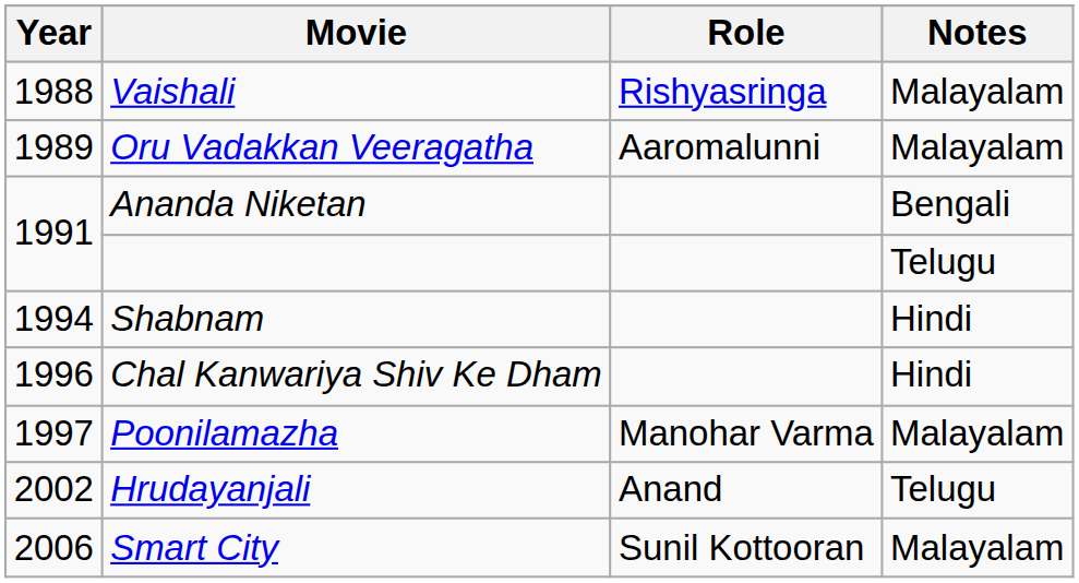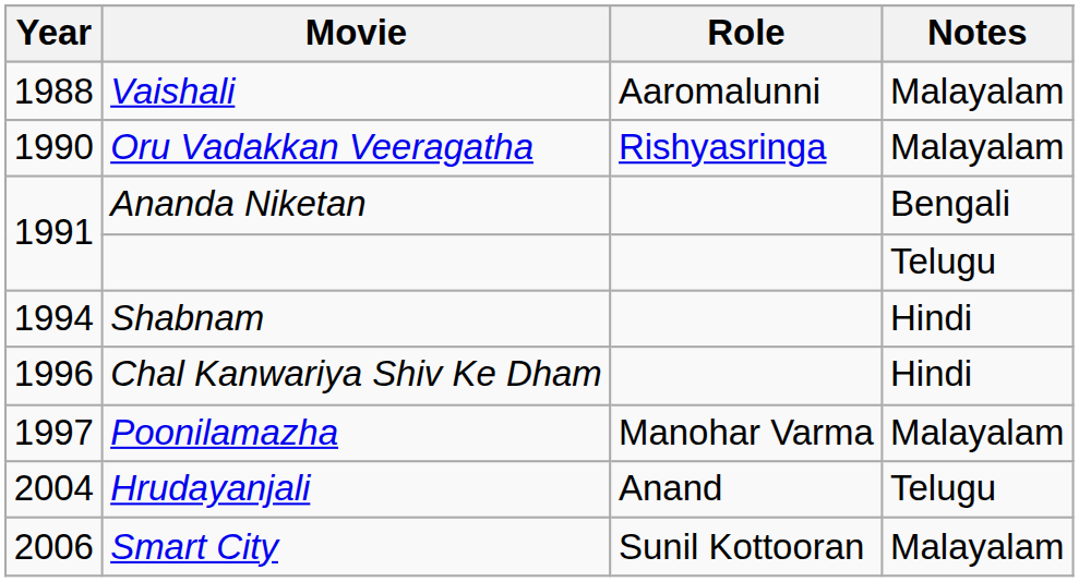Vaishali | Role: Rishyasringa -> Aaromalunni
Oru Vadakkan Veeragatha | Year: 1989 -> 1990
Oru Vadakkan Veeragatha | Role: Aaromalunni -> Rishyasringa
Hrudayanjali | Year: 2002 -> 2004
